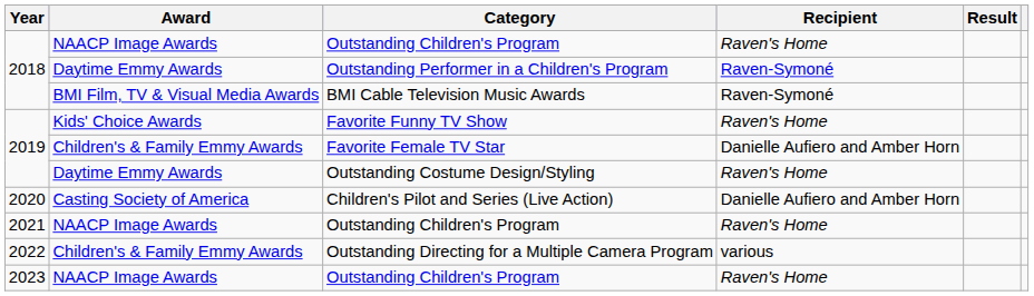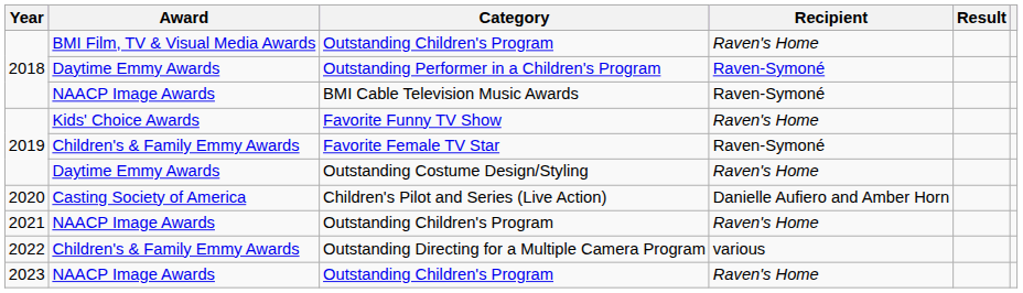2018 / Outstanding Children's Program | Award: NAACP Image Awards -> BMI Film, TV & Visual Media Awards
BMI Cable Television Music Awards | Award: BMI Film, TV & Visual Media Awards -> NAACP Image Awards
Favorite Female TV Star | Recipient: Danielle Aufiero and Amber Horn -> Raven-Symoné
